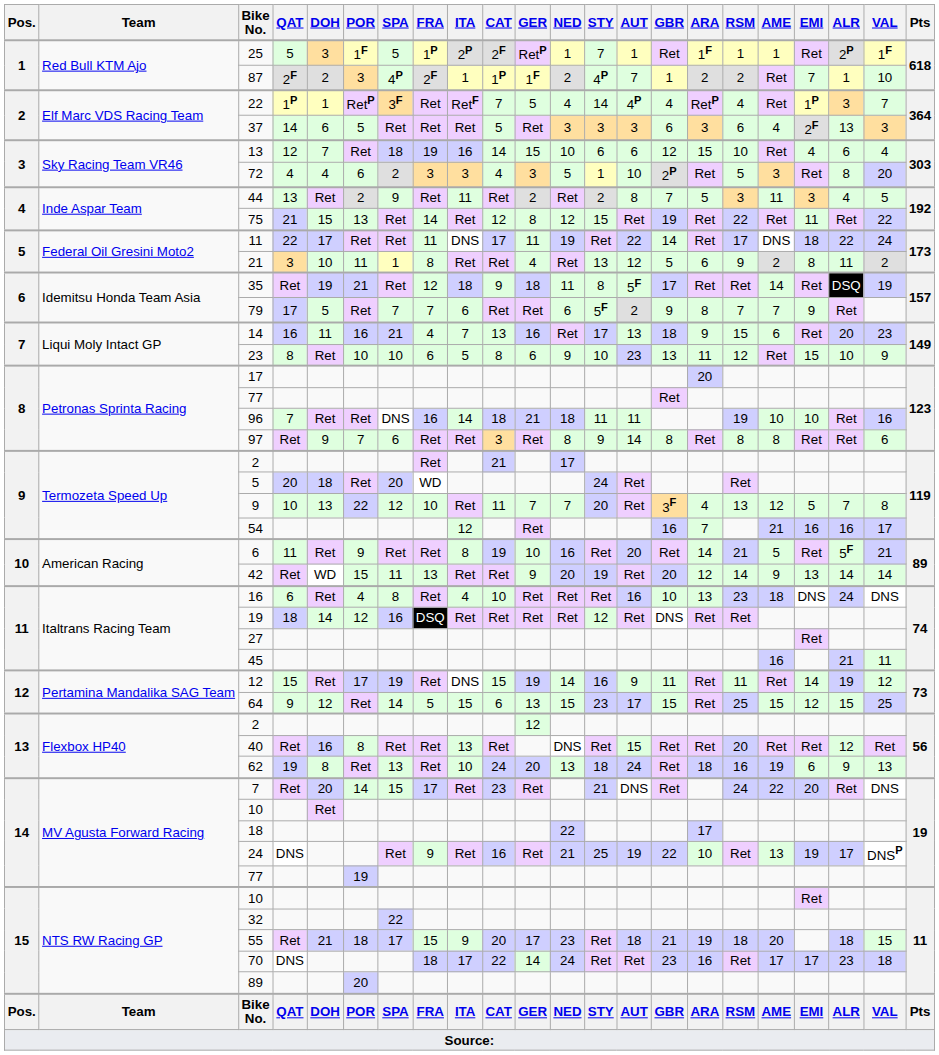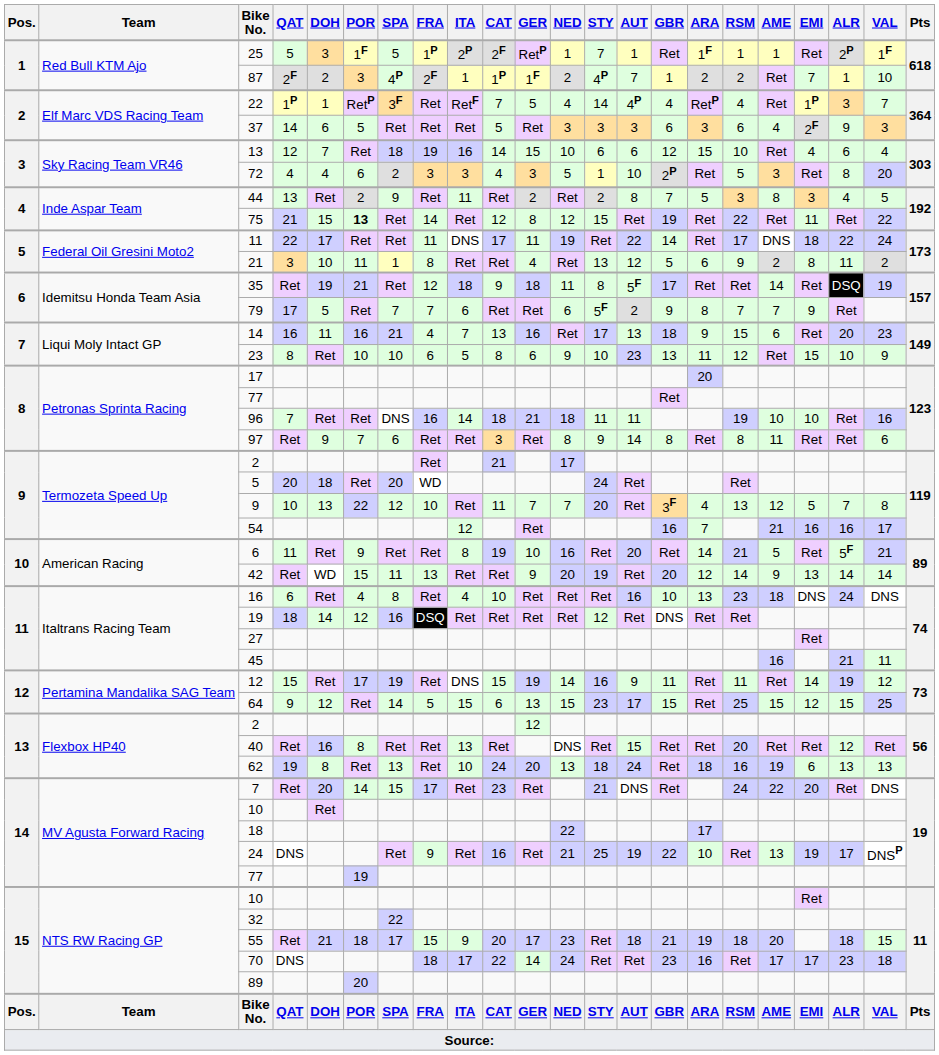37 | ALR: 13 -> 9
44 | AME: 11 -> 8
75 | POR: normal -> bold
97 | AME: 8 -> 11
62 | ALR: 9 -> 13
